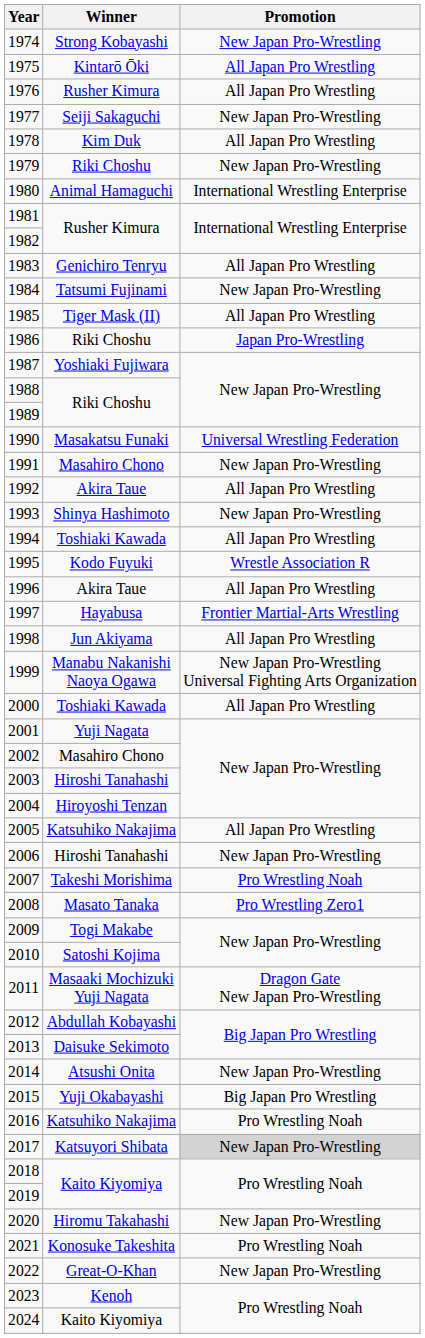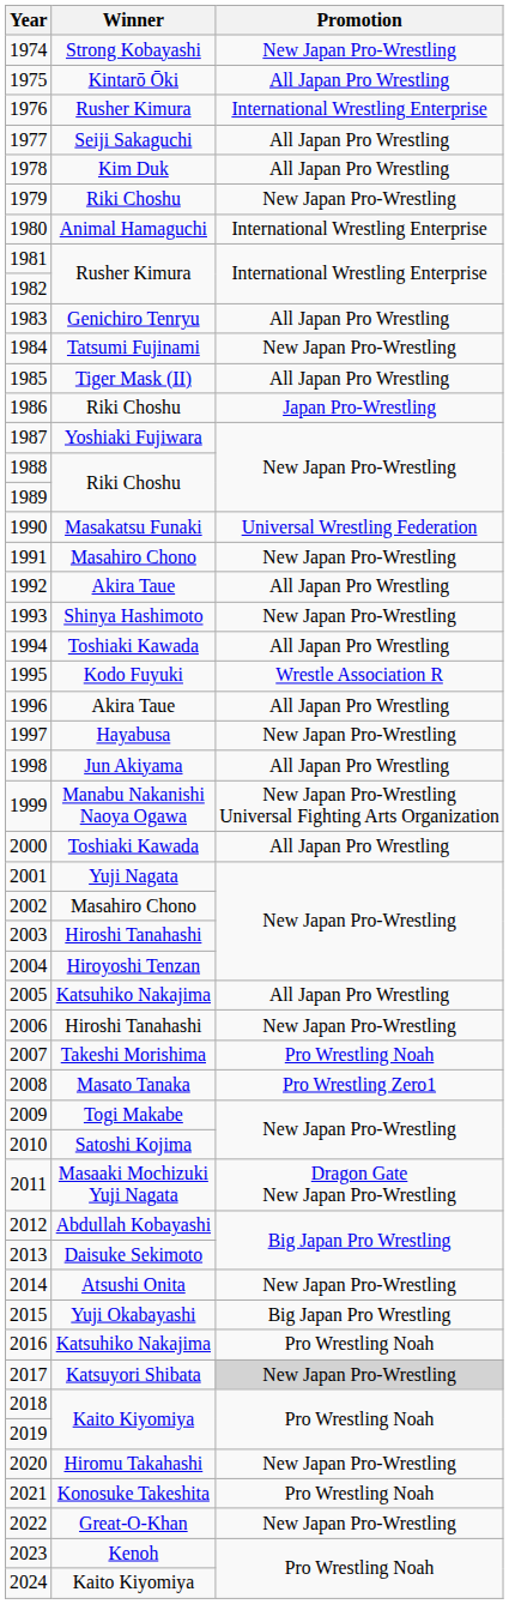1976 | Promotion: All Japan Pro Wrestling -> International Wrestling Enterprise
1977 | Promotion: New Japan Pro-Wrestling -> All Japan Pro Wrestling
1997 | Promotion: Frontier Martial-Arts Wrestling -> New Japan Pro-Wrestling
